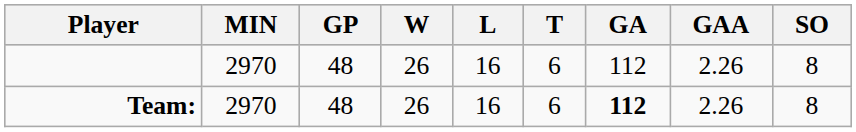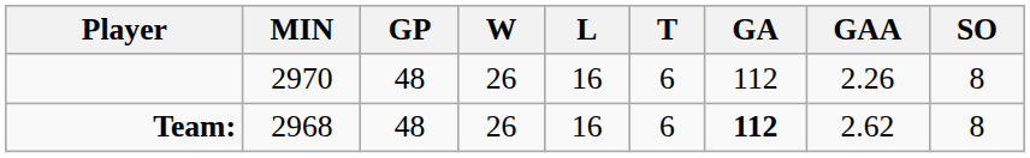Team: | MIN: 2970 -> 2968
Team: | GAA: 2.26 -> 2.62
